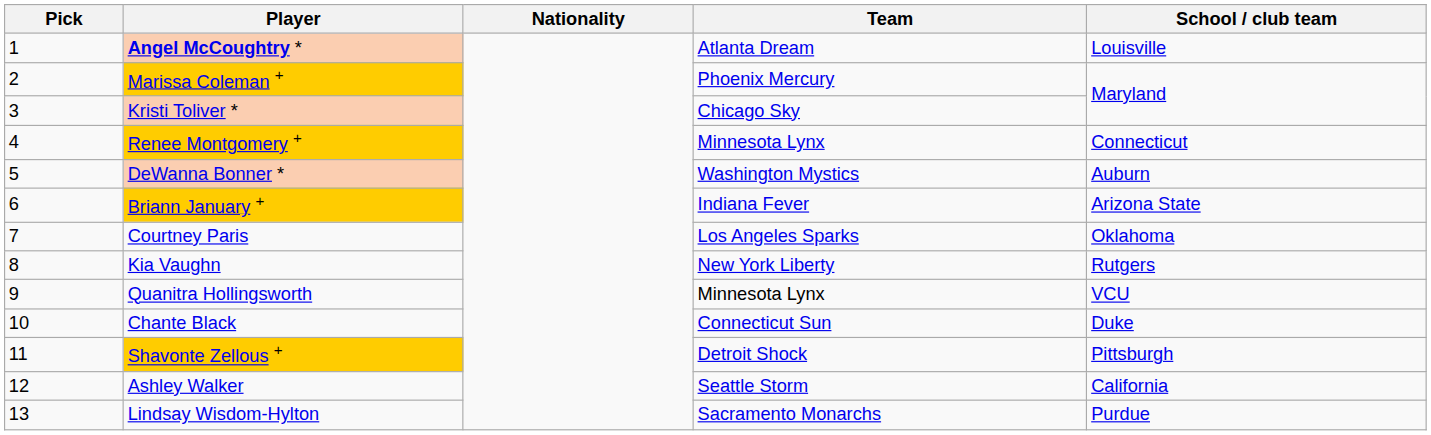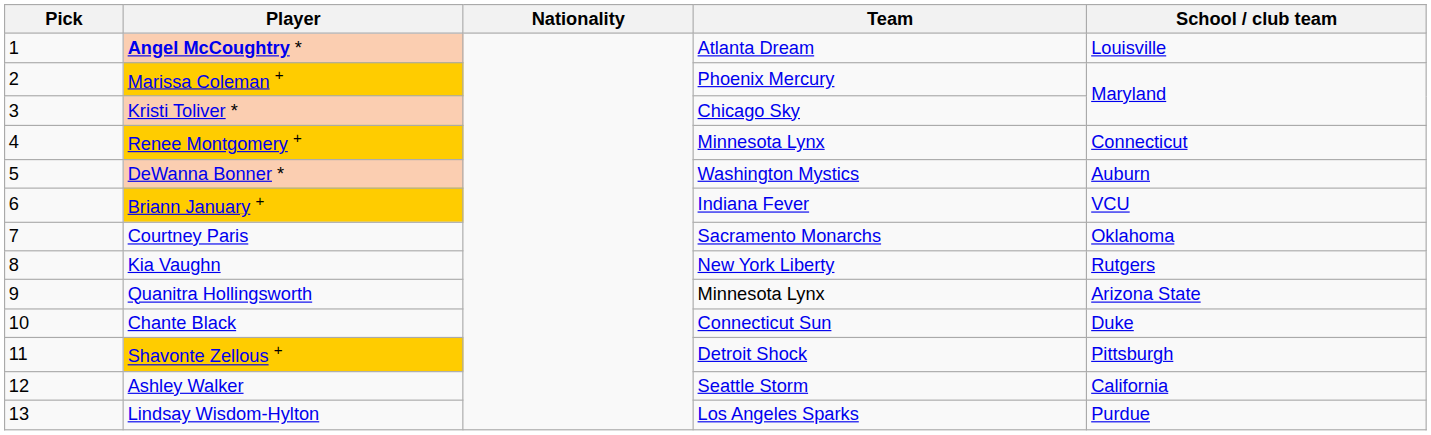Briann January + | School / club team: Arizona State -> VCU
Courtney Paris | Team: Los Angeles Sparks -> Sacramento Monarchs
Quanitra Hollingsworth | School / club team: VCU -> Arizona State
Lindsay Wisdom-Hylton | Team: Sacramento Monarchs -> Los Angeles Sparks
